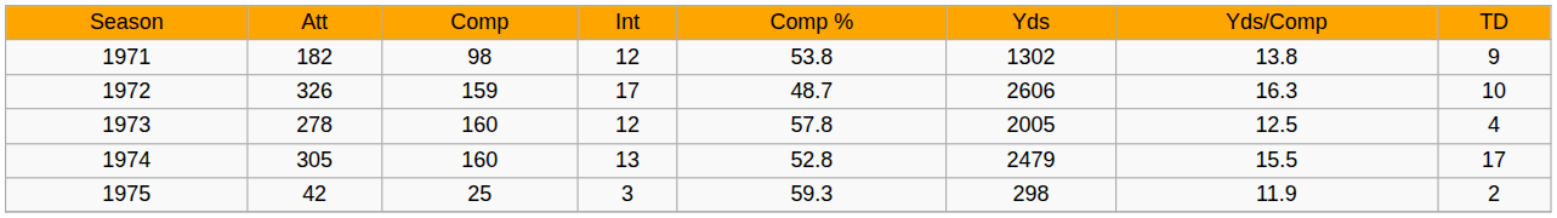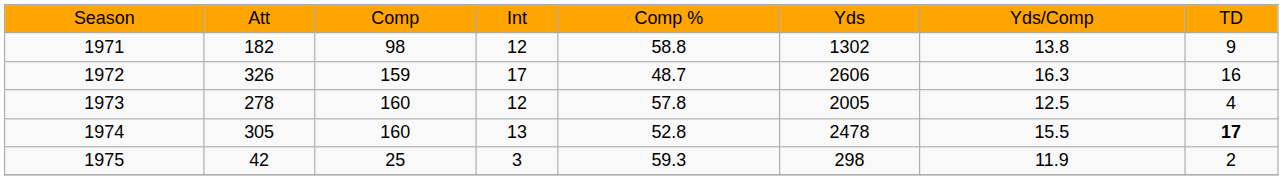1971 | column 5: 53.8 -> 58.8
1972 | column 8: 10 -> 16
1974 | column 6: 2479 -> 2478
1974 | column 8: normal -> bold
